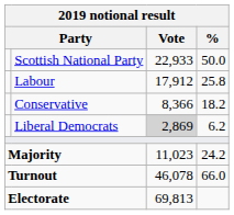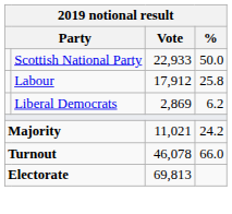- row: Conservative | 8,366 | 18.2
Liberal Democrats | Vote: lightgrey background -> no background
Majority | Vote: 11,023 -> 11,021
